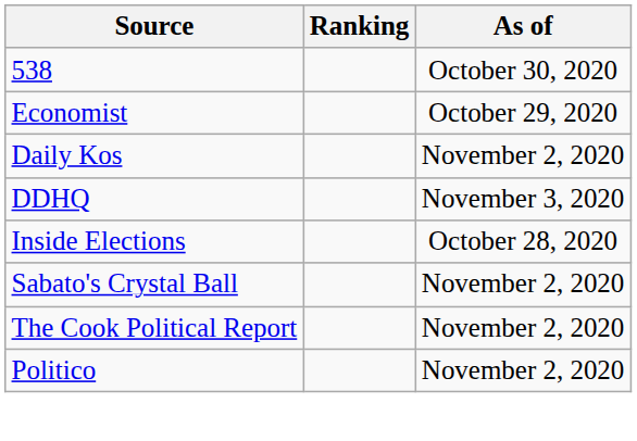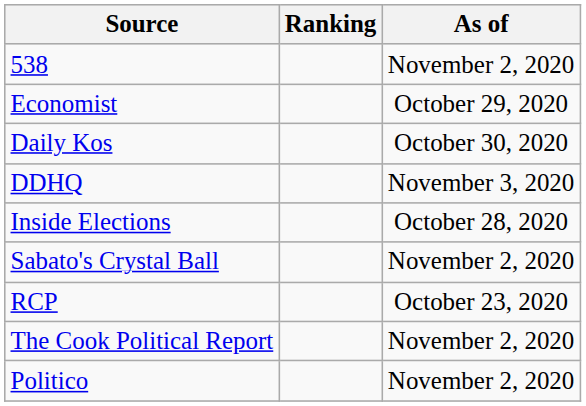538 | As of: October 30, 2020 -> November 2, 2020
Daily Kos | As of: November 2, 2020 -> October 30, 2020
+ row: RCP | October 23, 2020
